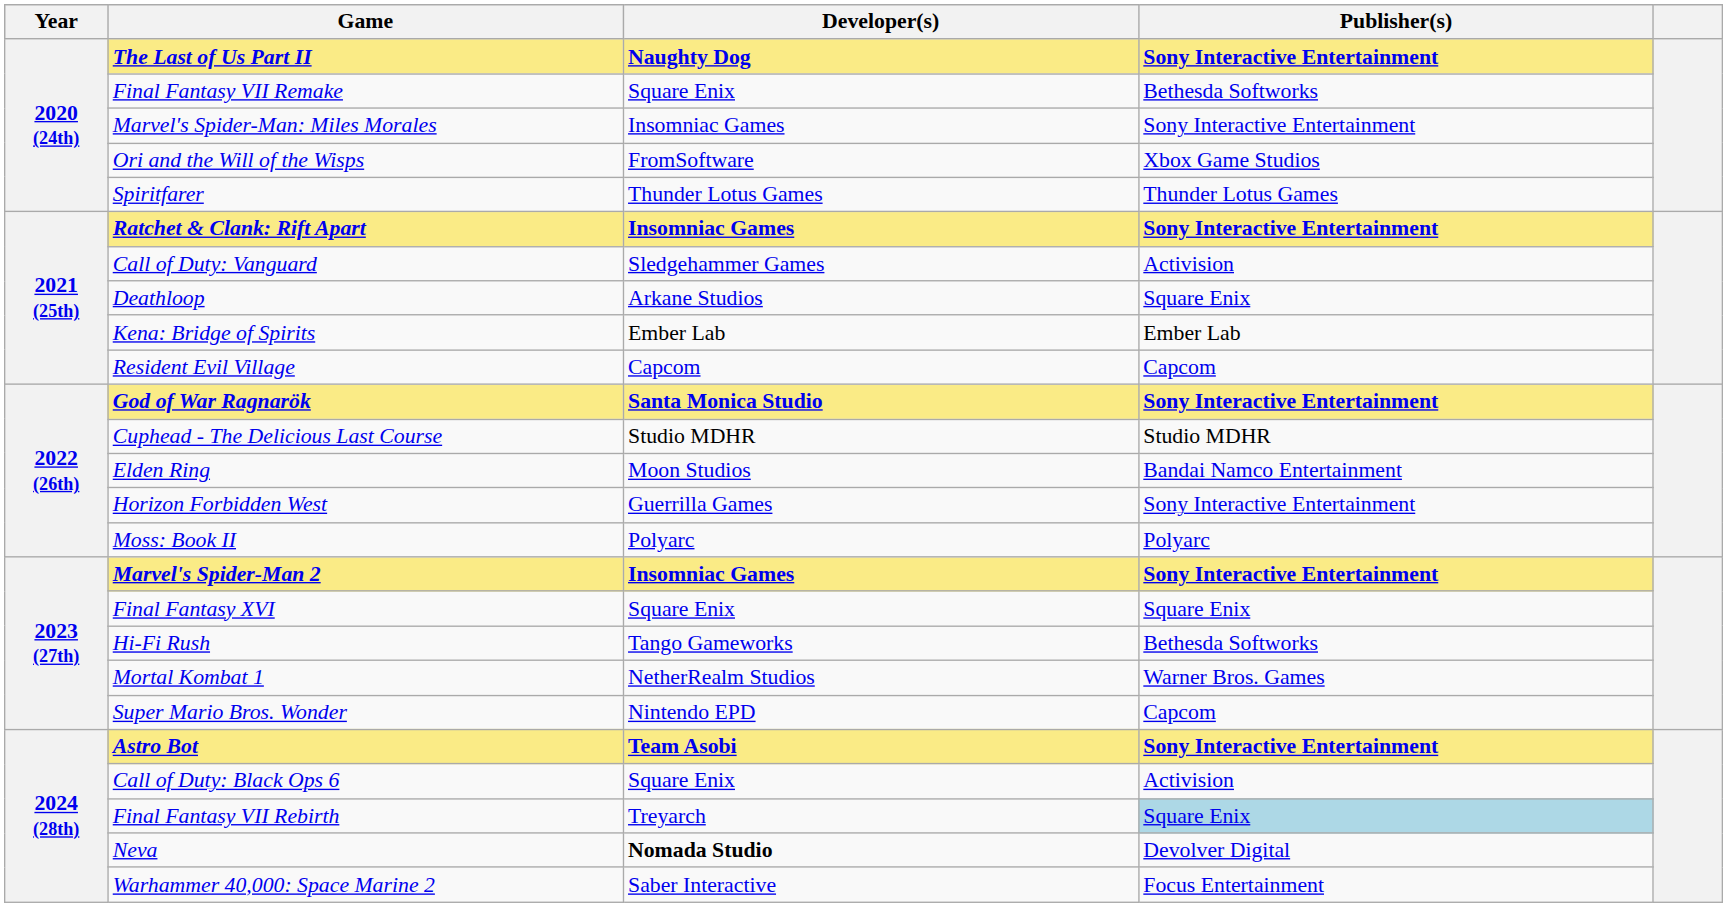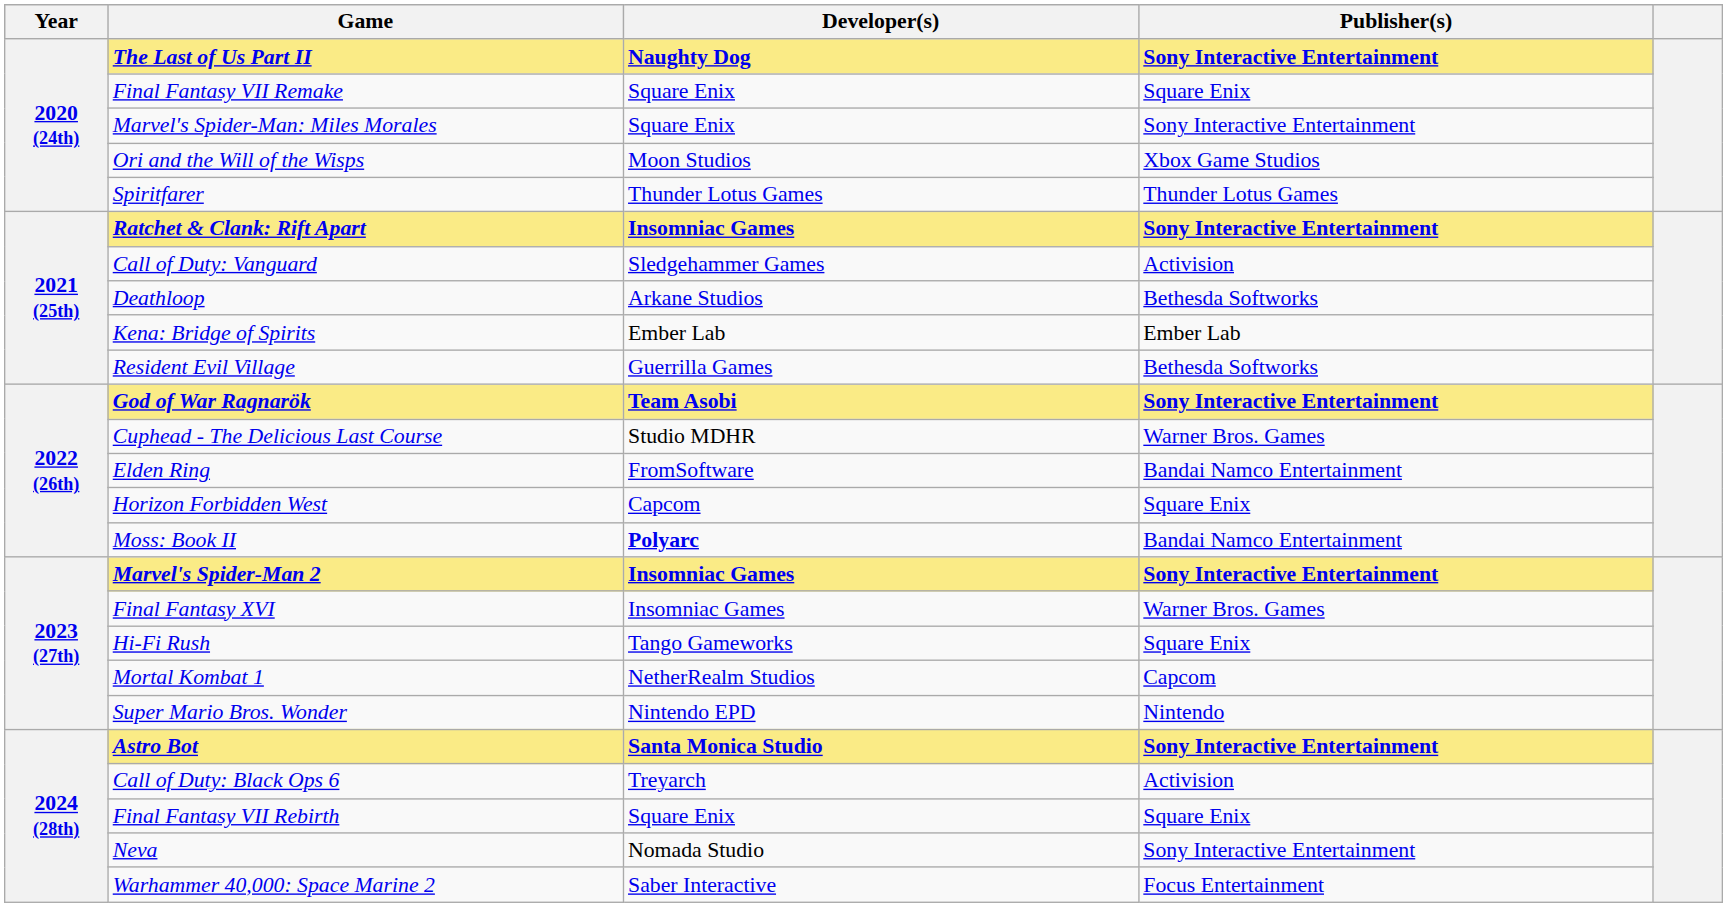Final Fantasy VII Remake | Publisher(s): Bethesda Softworks -> Square Enix
Marvel's Spider-Man: Miles Morales | Developer(s): Insomniac Games -> Square Enix
Ori and the Will of the Wisps | Developer(s): FromSoftware -> Moon Studios
Deathloop | Publisher(s): Square Enix -> Bethesda Softworks
Resident Evil Village | Developer(s): Capcom -> Guerrilla Games
Resident Evil Village | Publisher(s): Capcom -> Bethesda Softworks
God of War Ragnarök | Developer(s): Santa Monica Studio -> Team Asobi
Cuphead - The Delicious Last Course | Publisher(s): Studio MDHR -> Warner Bros. Games
Elden Ring | Developer(s): Moon Studios -> FromSoftware
Horizon Forbidden West | Developer(s): Guerrilla Games -> Capcom
Horizon Forbidden West | Publisher(s): Sony Interactive Entertainment -> Square Enix
Moss: Book II | Developer(s): normal -> bold
Moss: Book II | Publisher(s): Polyarc -> Bandai Namco Entertainment
Final Fantasy XVI | Developer(s): Square Enix -> Insomniac Games
Final Fantasy XVI | Publisher(s): Square Enix -> Warner Bros. Games
Hi-Fi Rush | Publisher(s): Bethesda Softworks -> Square Enix
Mortal Kombat 1 | Publisher(s): Warner Bros. Games -> Capcom
Super Mario Bros. Wonder | Publisher(s): Capcom -> Nintendo
Astro Bot | Developer(s): Team Asobi -> Santa Monica Studio
Call of Duty: Black Ops 6 | Developer(s): Square Enix -> Treyarch
Final Fantasy VII Rebirth | Developer(s): Treyarch -> Square Enix
Final Fantasy VII Rebirth | Publisher(s): lightblue background -> no background
Neva | Developer(s): bold -> normal
Neva | Publisher(s): Devolver Digital -> Sony Interactive Entertainment
